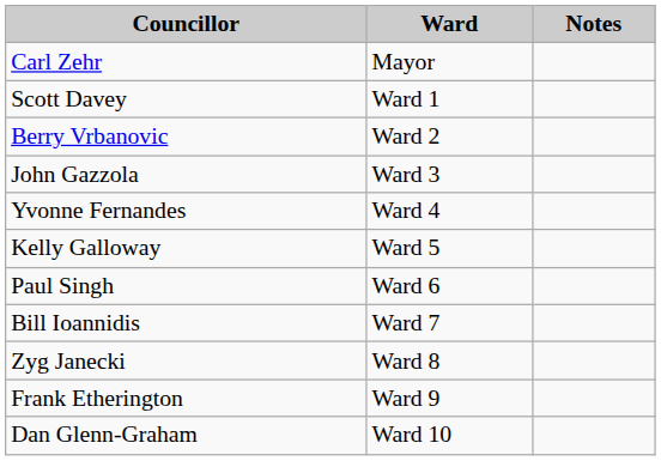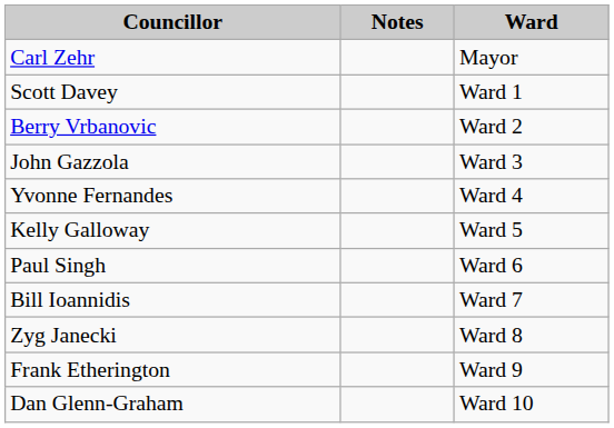columns swapped: Ward <-> Notes
